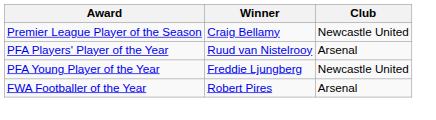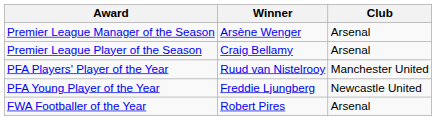+ row: Premier League Manager of the Season | Arsène Wenger | Arsenal
Premier League Player of the Season | Club: Newcastle United -> Arsenal
PFA Players' Player of the Year | Club: Arsenal -> Manchester United
